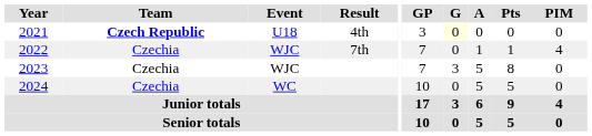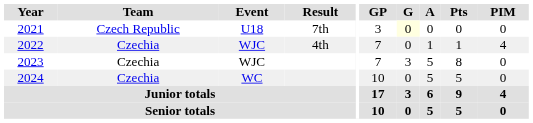2021 | Team: bold -> normal
2021 | Result: 4th -> 7th
2022 | Result: 7th -> 4th
